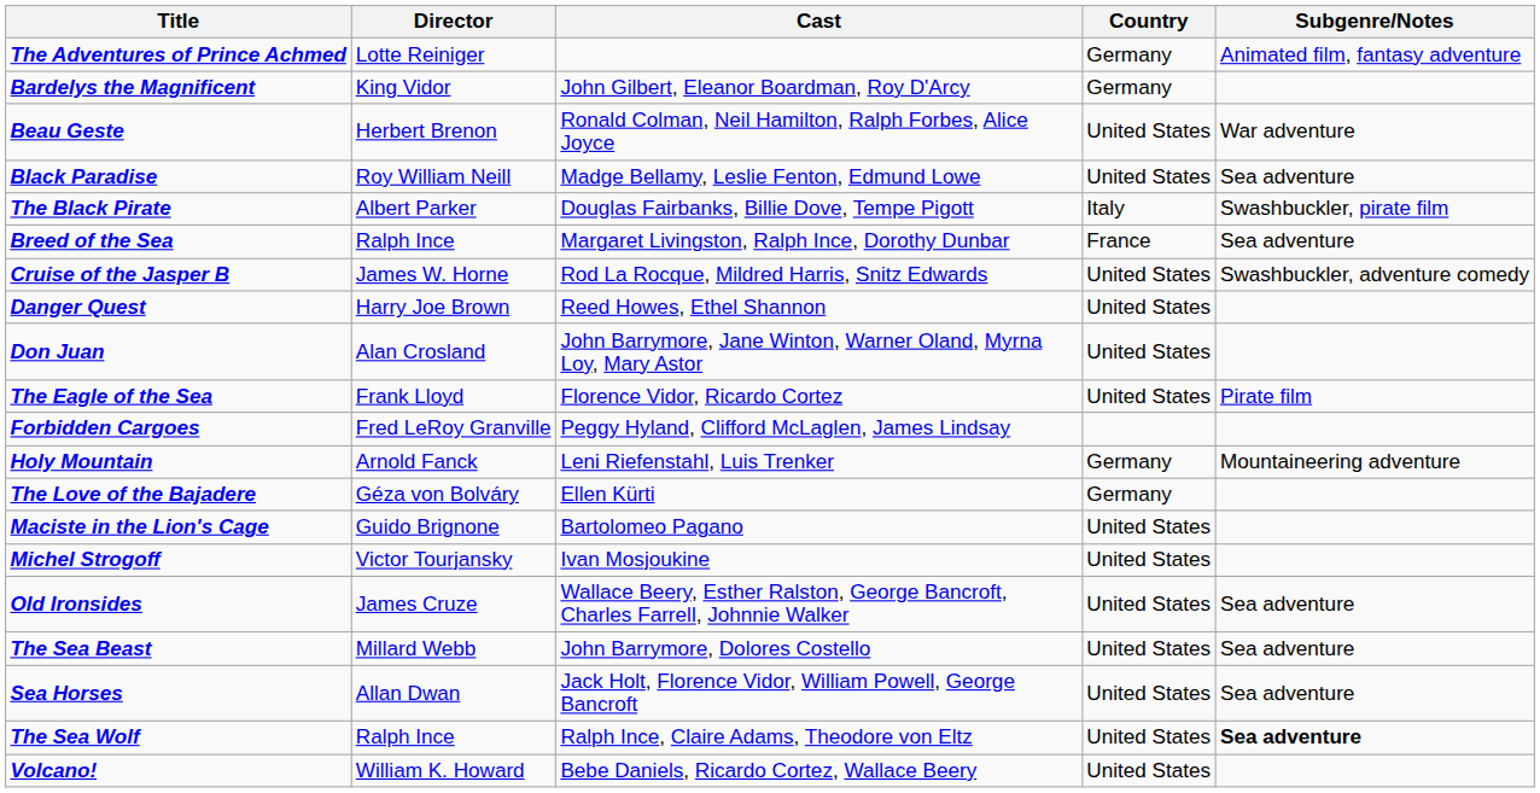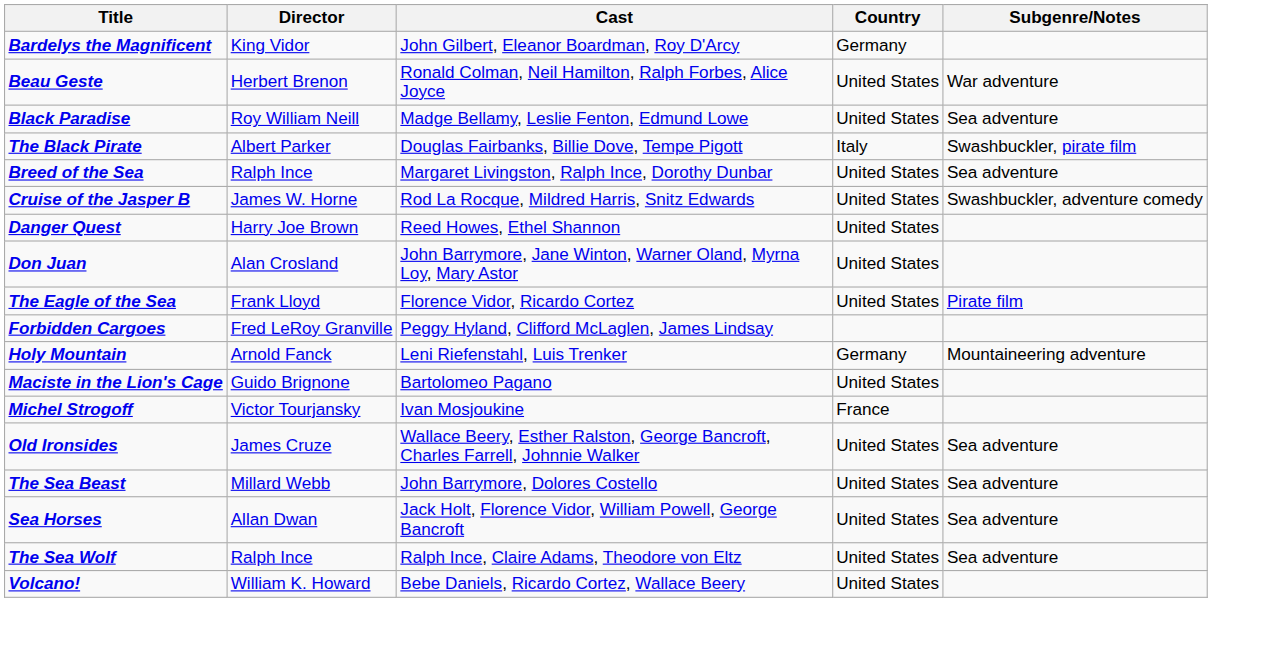- row: The Adventures of Prince Achmed | Lotte Reiniger | Germany | Animated film, fantasy adventure
Breed of the Sea | Country: France -> United States
- row: The Love of the Bajadere | Géza von Bolváry | Ellen Kürti | Germany
Michel Strogoff | Country: United States -> France
The Sea Wolf | Subgenre/Notes: bold -> normal
